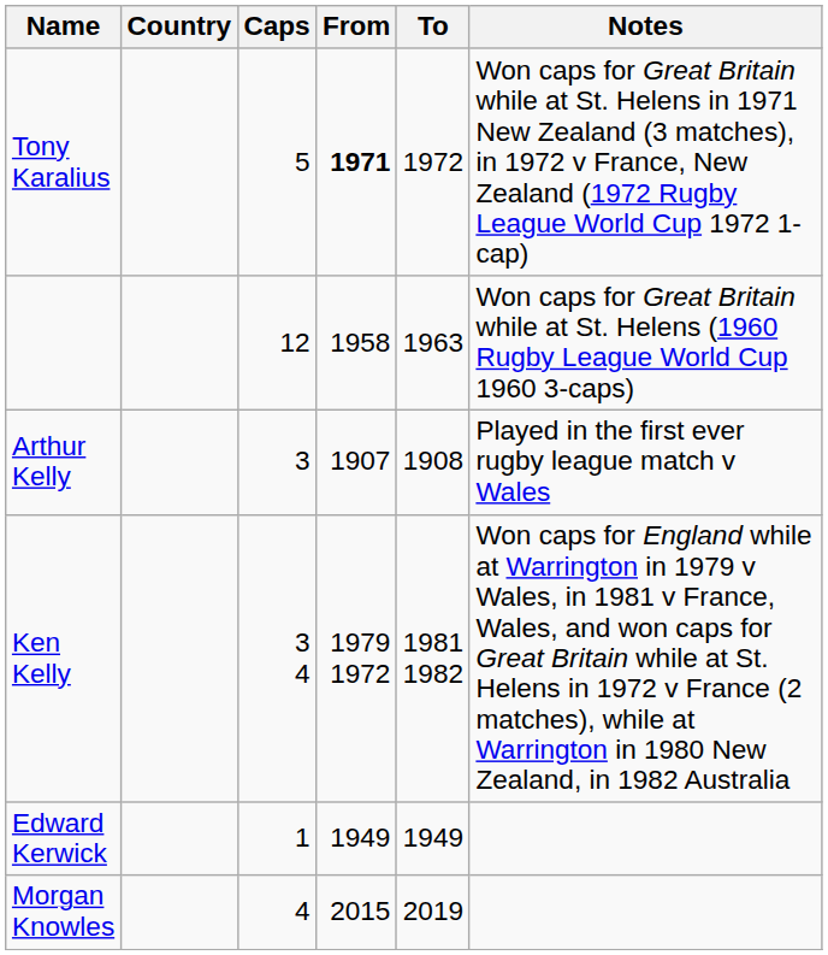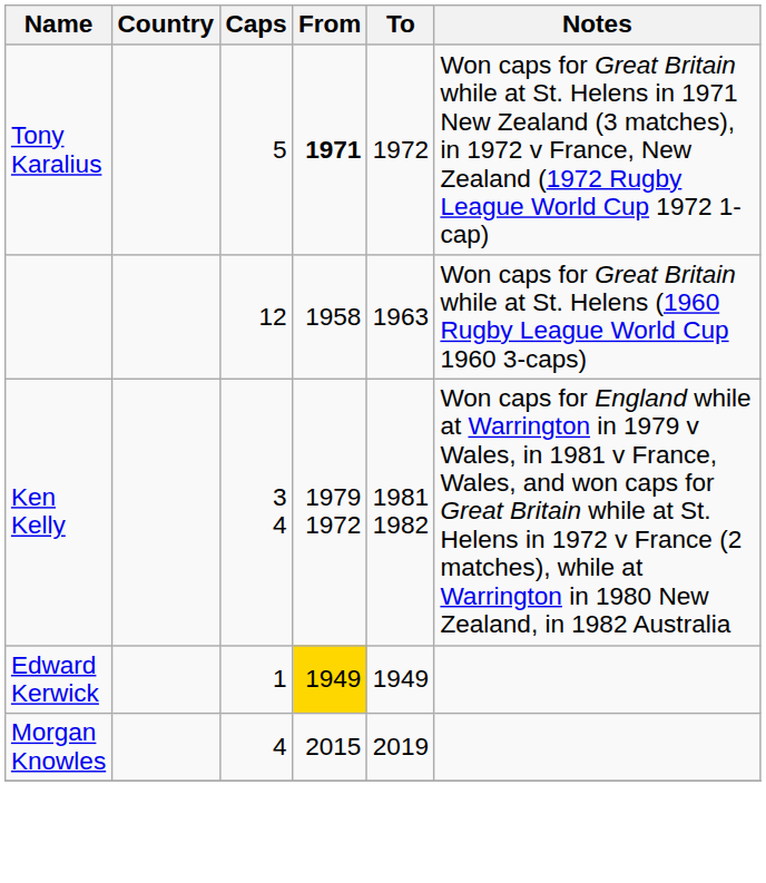- row: Arthur Kelly | 3 | 1907 | 1908 | Played in the first ever rugby league match v Wales
Edward Kerwick | From: no background -> gold background
